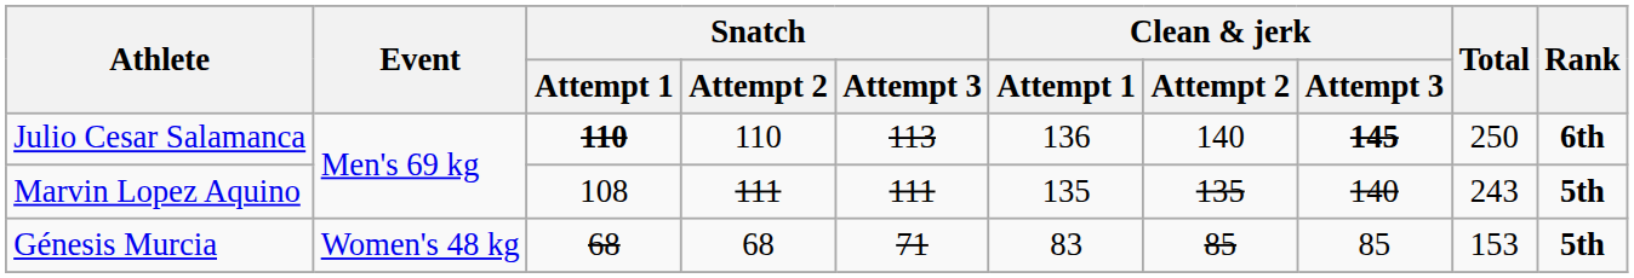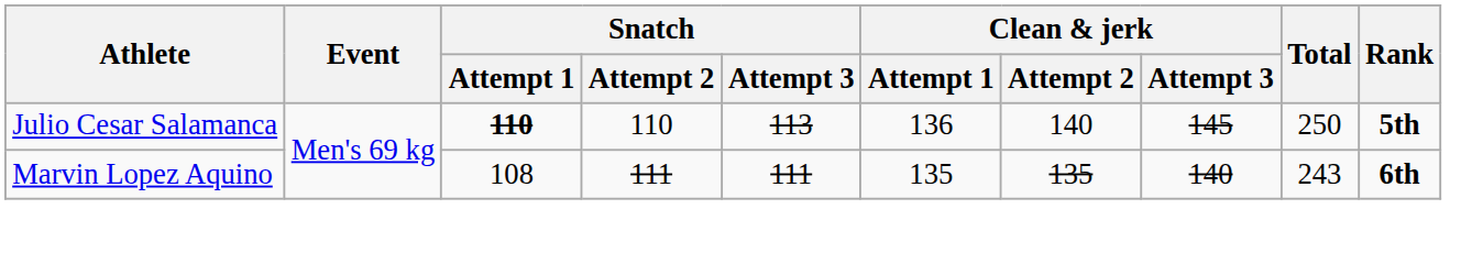Julio Cesar Salamanca | Clean & jerk / Attempt 3: bold -> normal
Julio Cesar Salamanca | Rank: 6th -> 5th
Marvin Lopez Aquino | Rank: 5th -> 6th
- row: Génesis Murcia | Women's 48 kg | 68 | 68 | 71 | 83 | 85 | 85 | 153 | 5th
